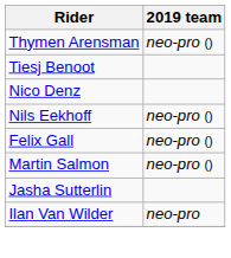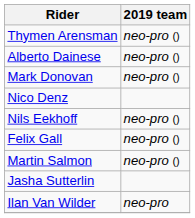- row: Tiesj Benoot
+ row: Alberto Dainese | neo-pro ()
+ row: Mark Donovan | neo-pro ()
